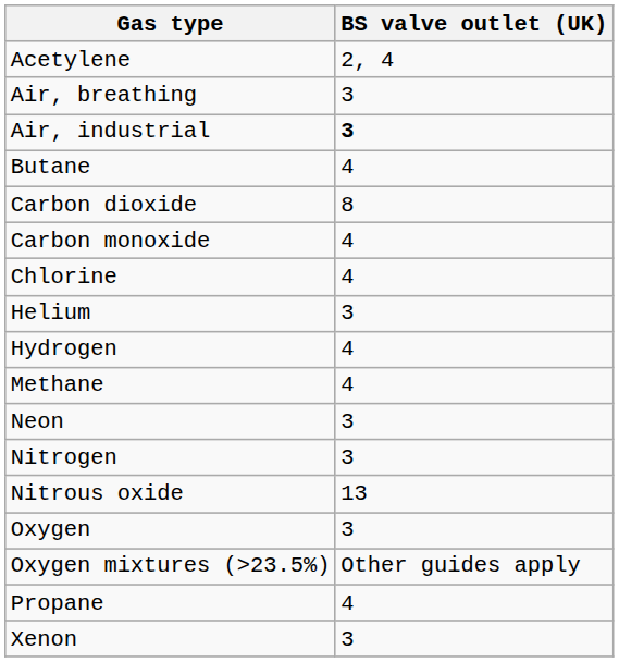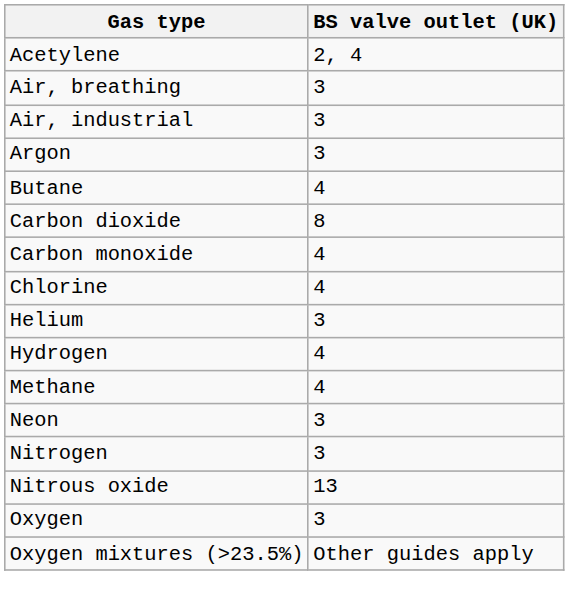Air, industrial | BS valve outlet (UK): bold -> normal
+ row: Argon | 3
- row: Propane | 4
- row: Xenon | 3
